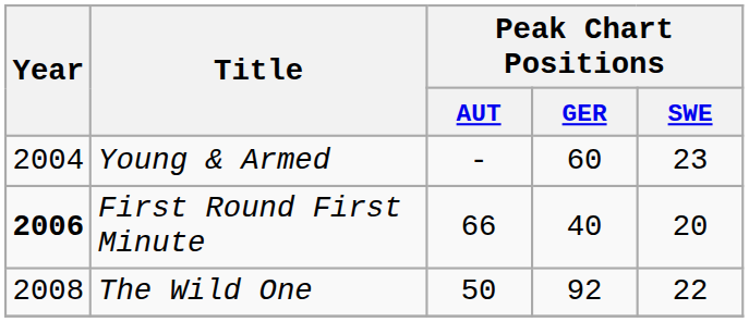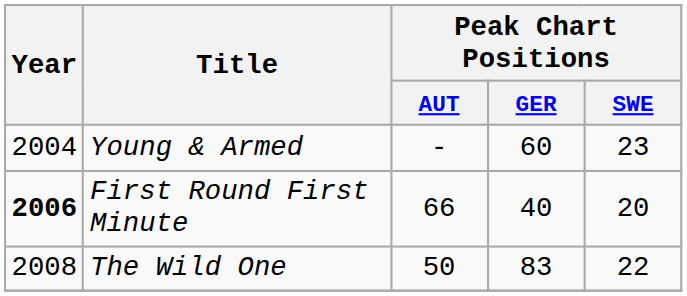The Wild One | Peak Chart Positions / GER: 92 -> 83
